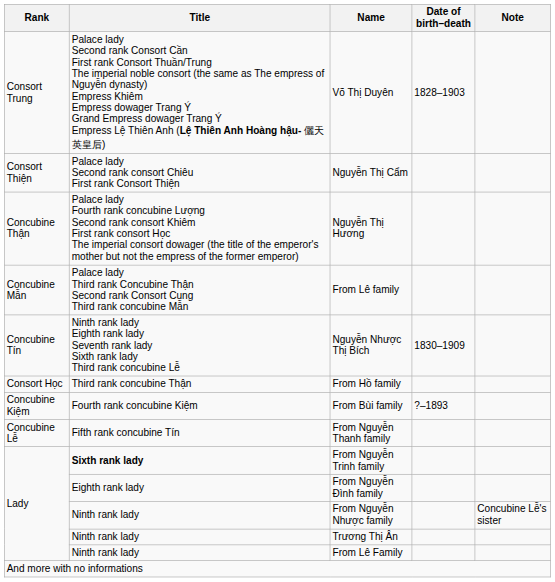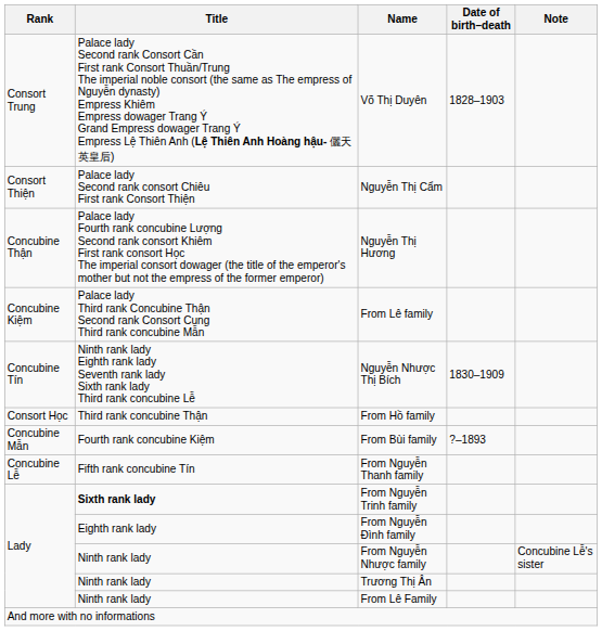From Lê family | Rank: Concubine Mẫn -> Concubine Kiệm
From Bùi family | Rank: Concubine Kiệm -> Concubine Mẫn
